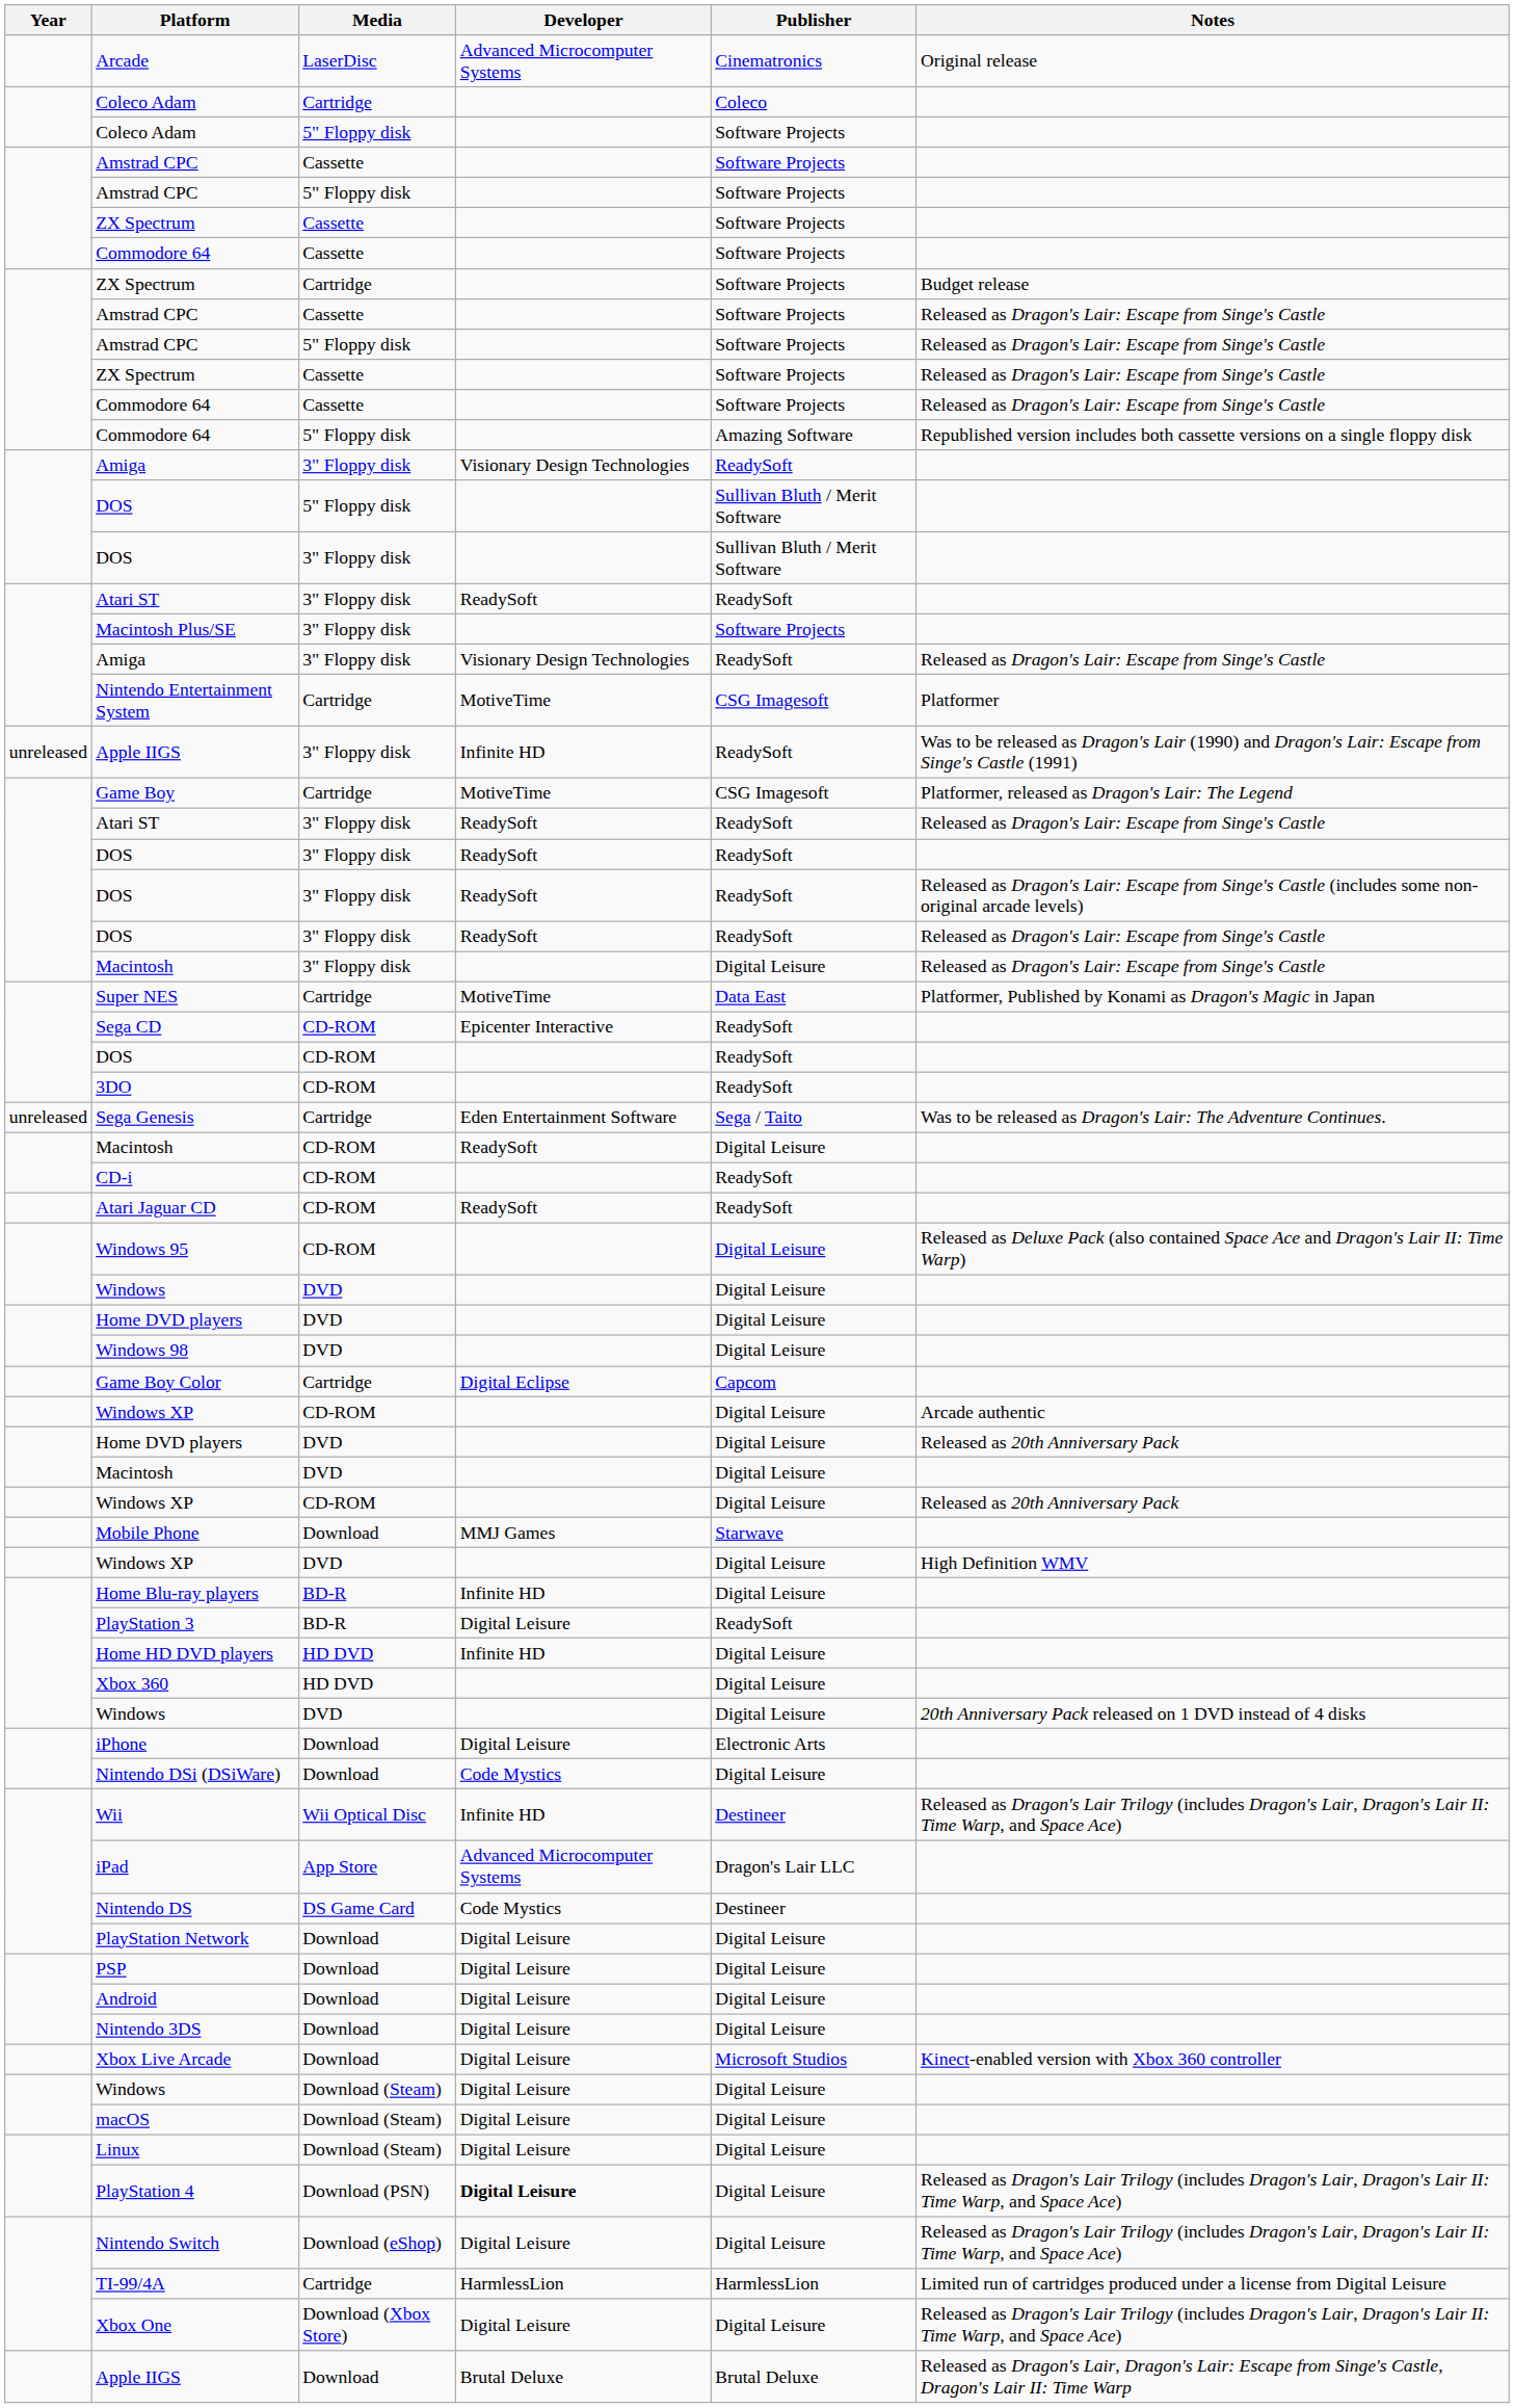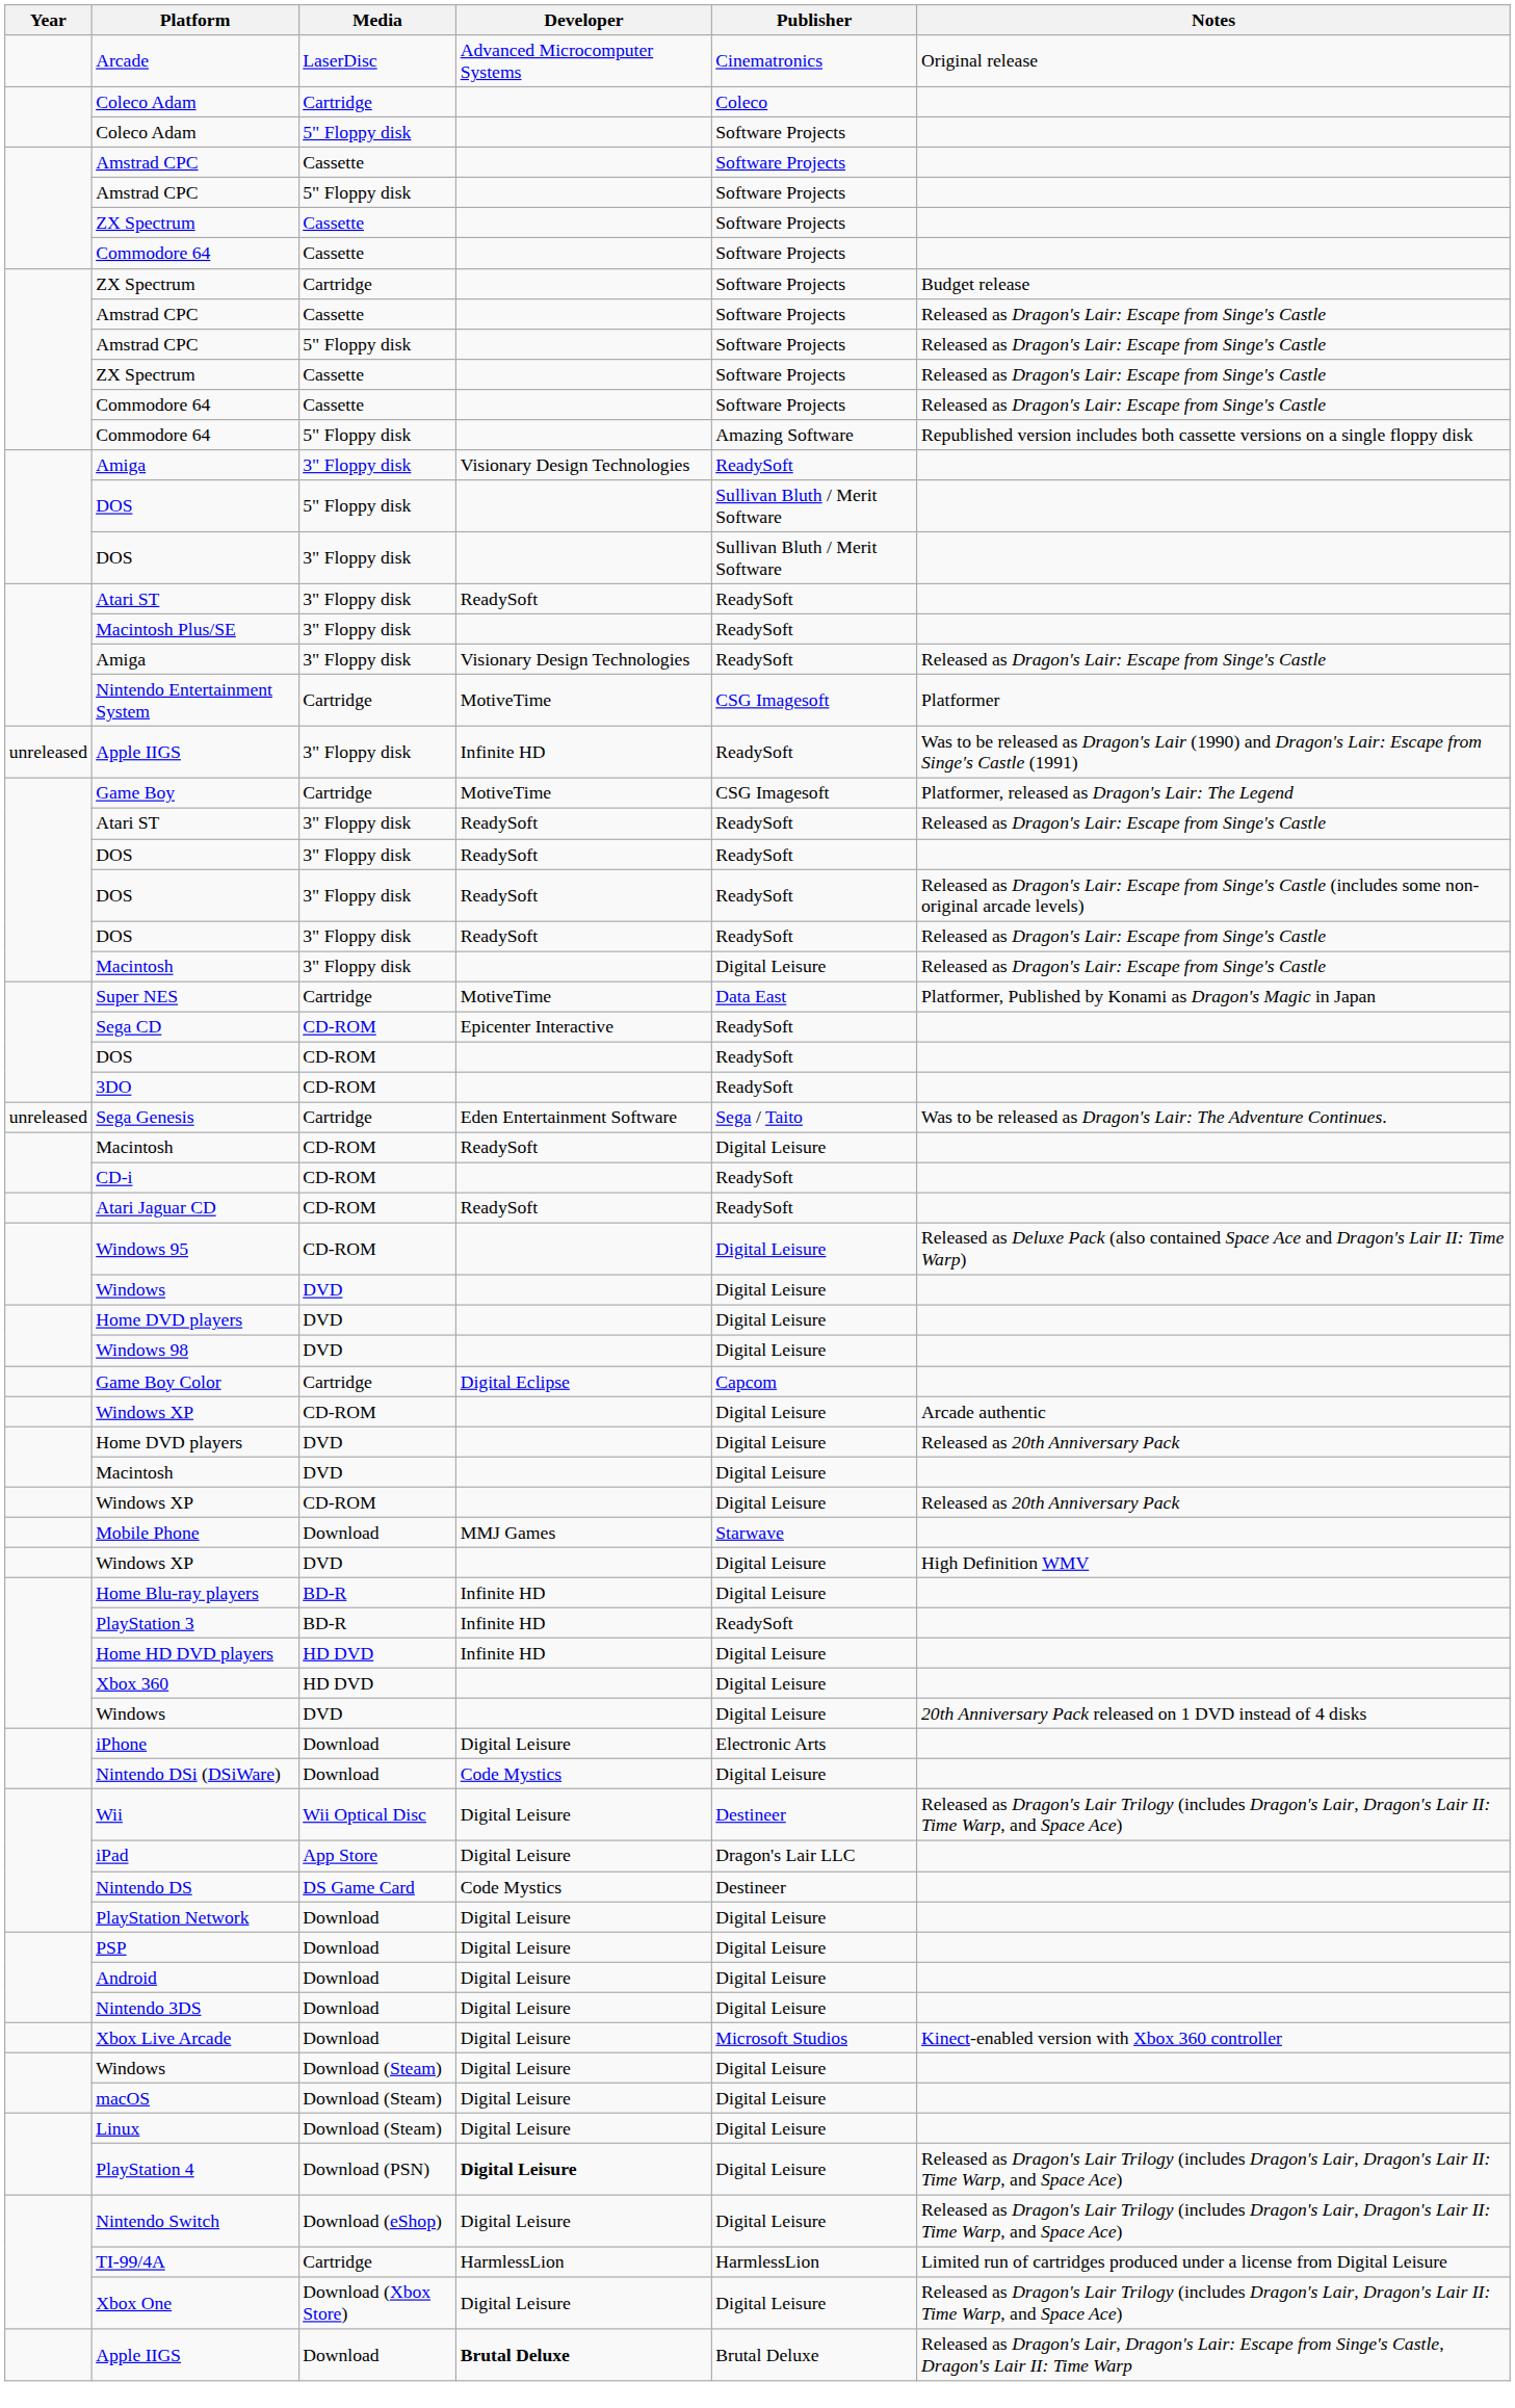Macintosh Plus/SE | Publisher: Software Projects -> ReadySoft
PlayStation 3 | Developer: Digital Leisure -> Infinite HD
Wii | Developer: Infinite HD -> Digital Leisure
iPad | Developer: Advanced Microcomputer Systems -> Digital Leisure
Apple IIGS / Download | Developer: normal -> bold
